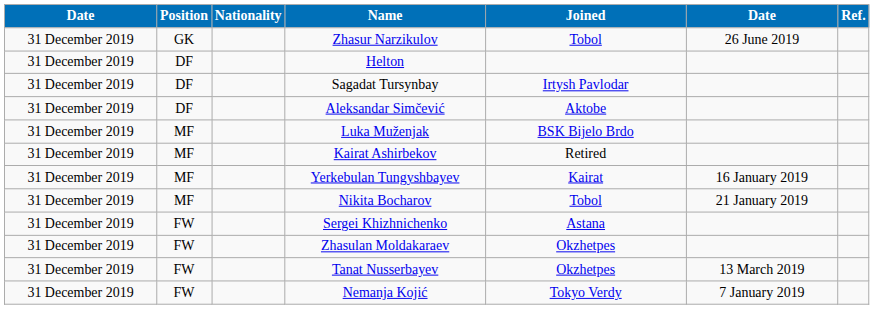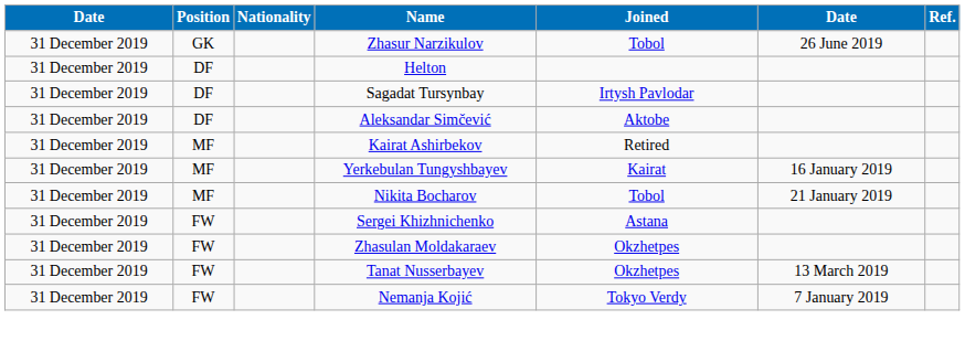- row: 31 December 2019 | MF | Luka Muženjak | BSK Bijelo Brdo
